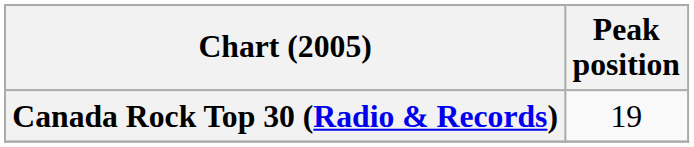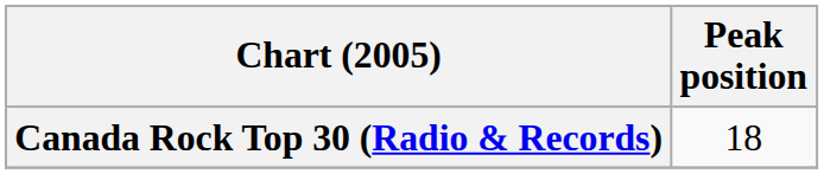Canada Rock Top 30 (Radio & Records) | Peak position: 19 -> 18
